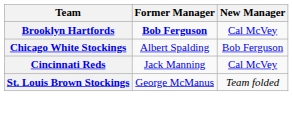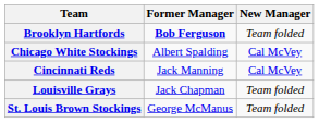Brooklyn Hartfords | New Manager: Cal McVey -> Team folded
Chicago White Stockings | New Manager: Bob Ferguson -> Cal McVey
+ row: Louisville Grays | Jack Chapman | Team folded
